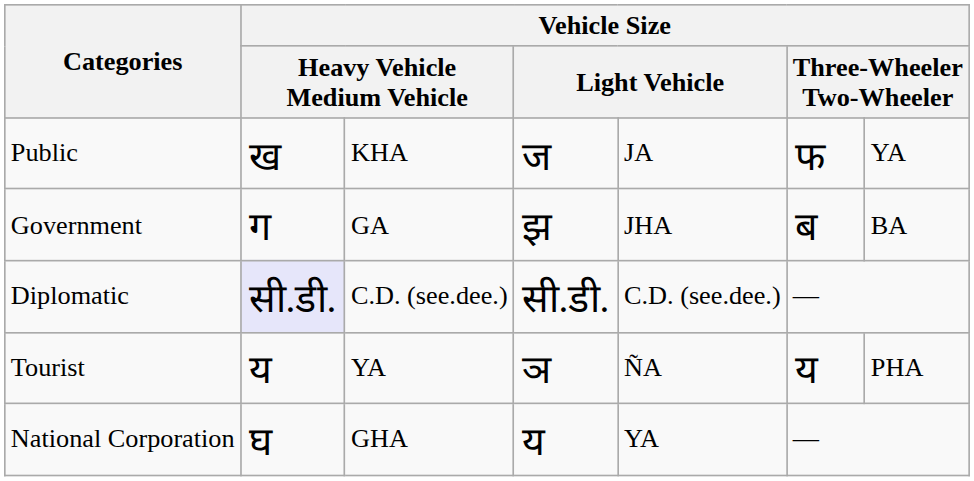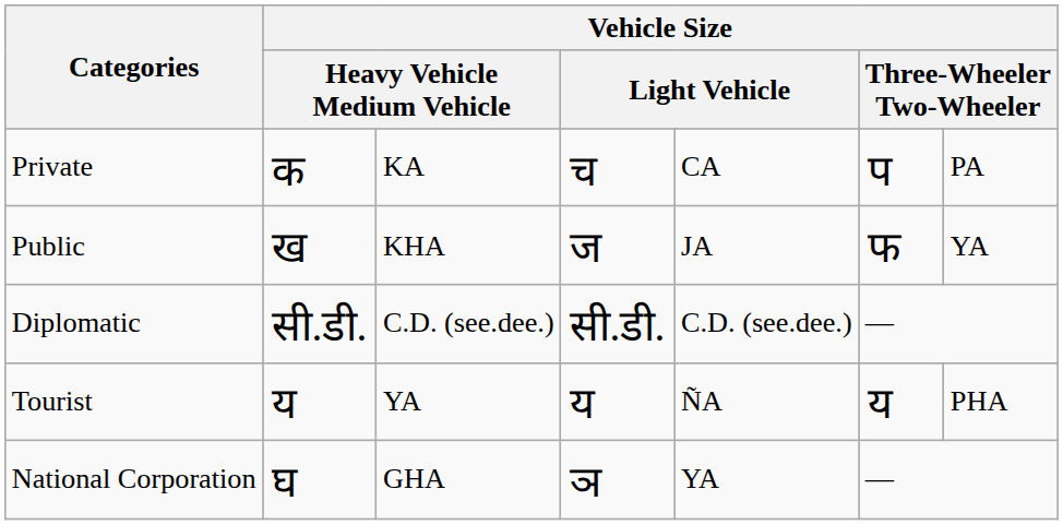+ row: Private | क | KA | च | CA | प | PA
- row: Government | ग | GA | झ | JHA | ब | BA
Diplomatic | column 2: lavender background -> no background
Tourist | column 4: ञ -> य
National Corporation | column 4: य -> ञ
